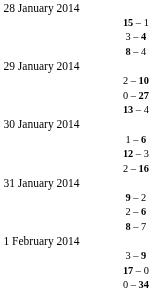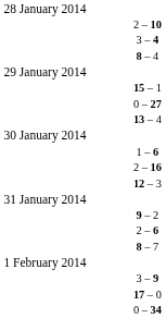rows swapped: 15 – 1 <-> 2 – 10
rows swapped: 12 – 3 <-> 2 – 16
